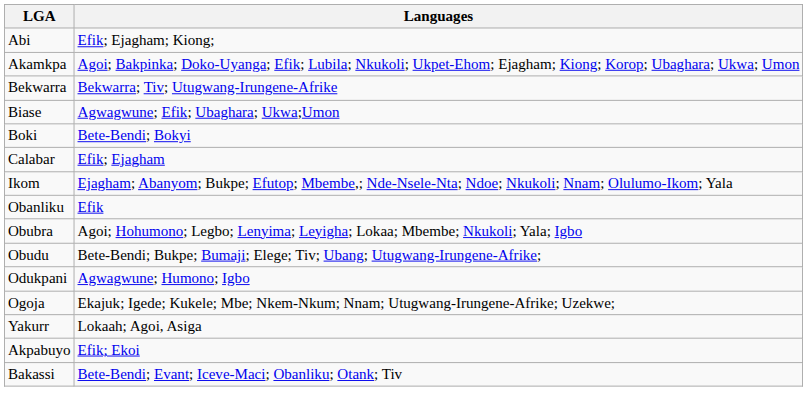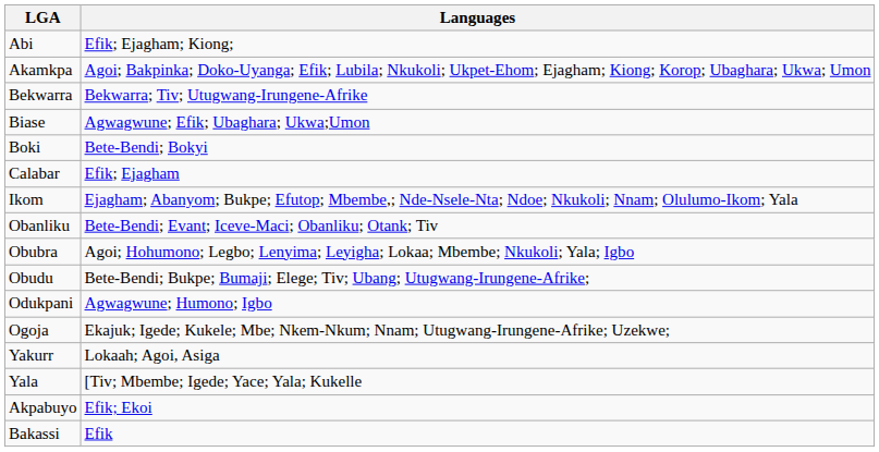Obanliku | Languages: Efik -> Bete-Bendi; Evant; Iceve-Maci; Obanliku; Otank; Tiv
+ row: Yala | [Tiv; Mbembe; Igede; Yace; Yala; Kukelle
Bakassi | Languages: Bete-Bendi; Evant; Iceve-Maci; Obanliku; Otank; Tiv -> Efik
